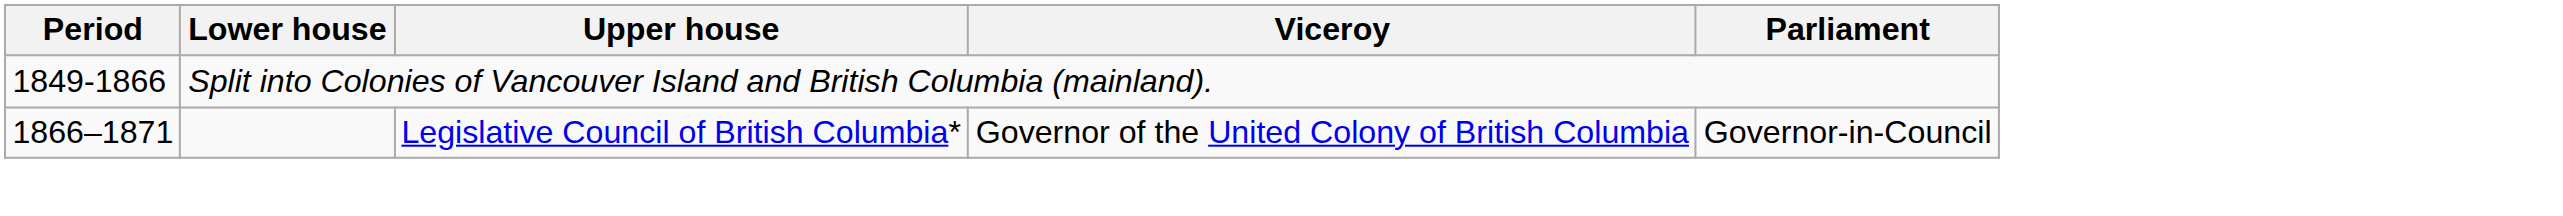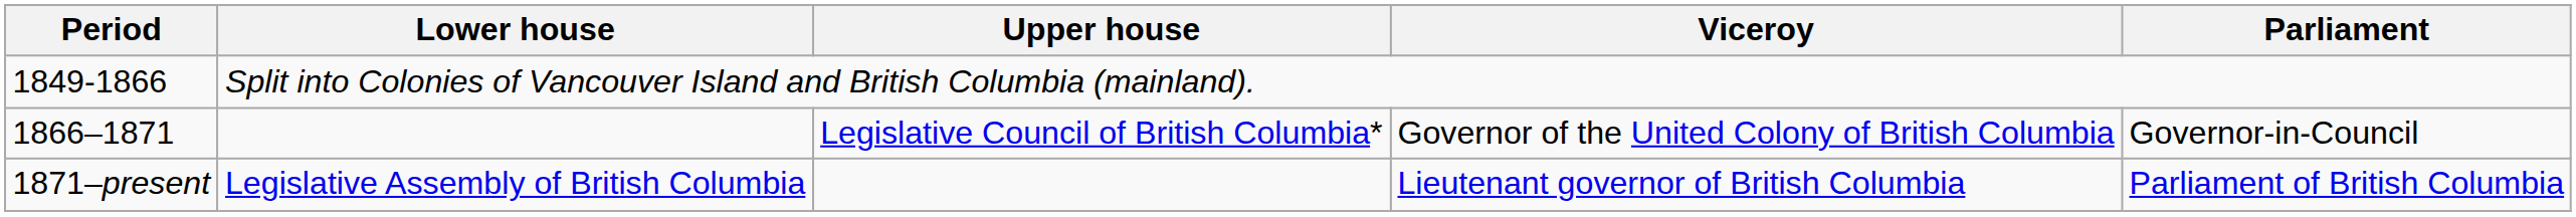+ row: 1871–present | Legislative Assembly of British Columbia | Lieutenant governor of British Columbia | Parliament of British Columbia
